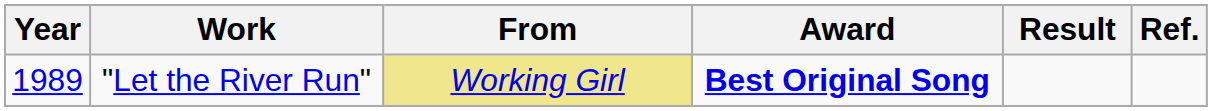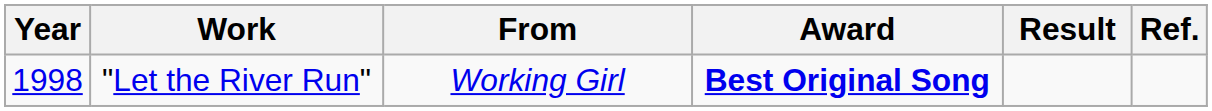"Let the River Run" | Year: 1989 -> 1998
"Let the River Run" | From: khaki background -> no background
